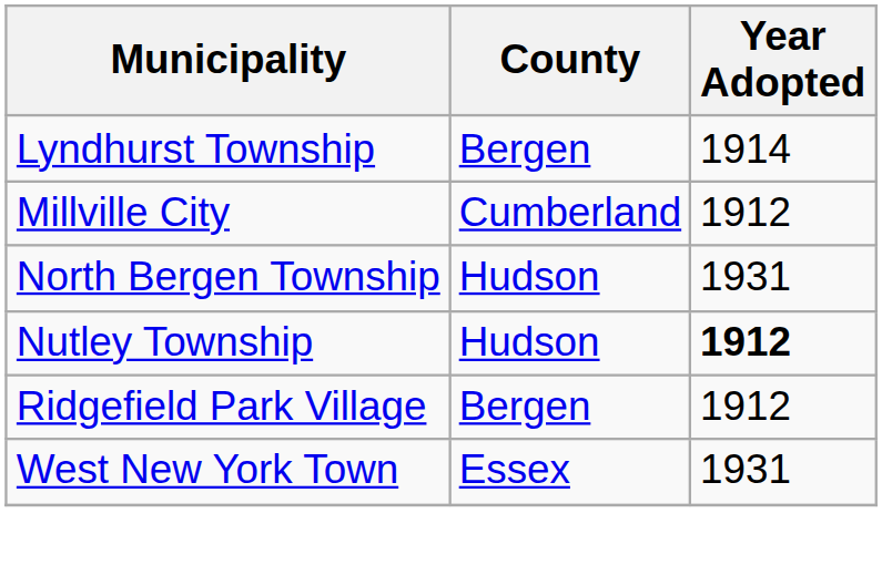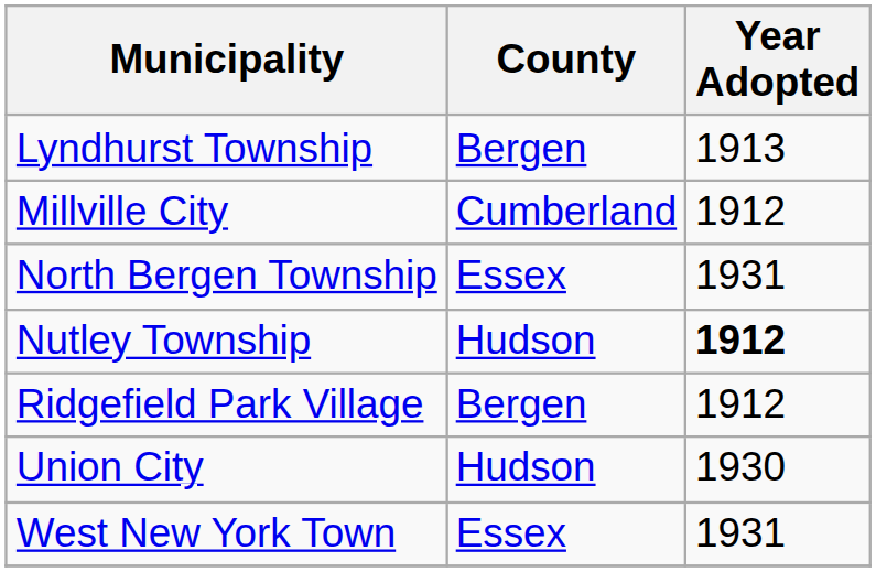Lyndhurst Township | Year Adopted: 1914 -> 1913
North Bergen Township | County: Hudson -> Essex
+ row: Union City | Hudson | 1930
